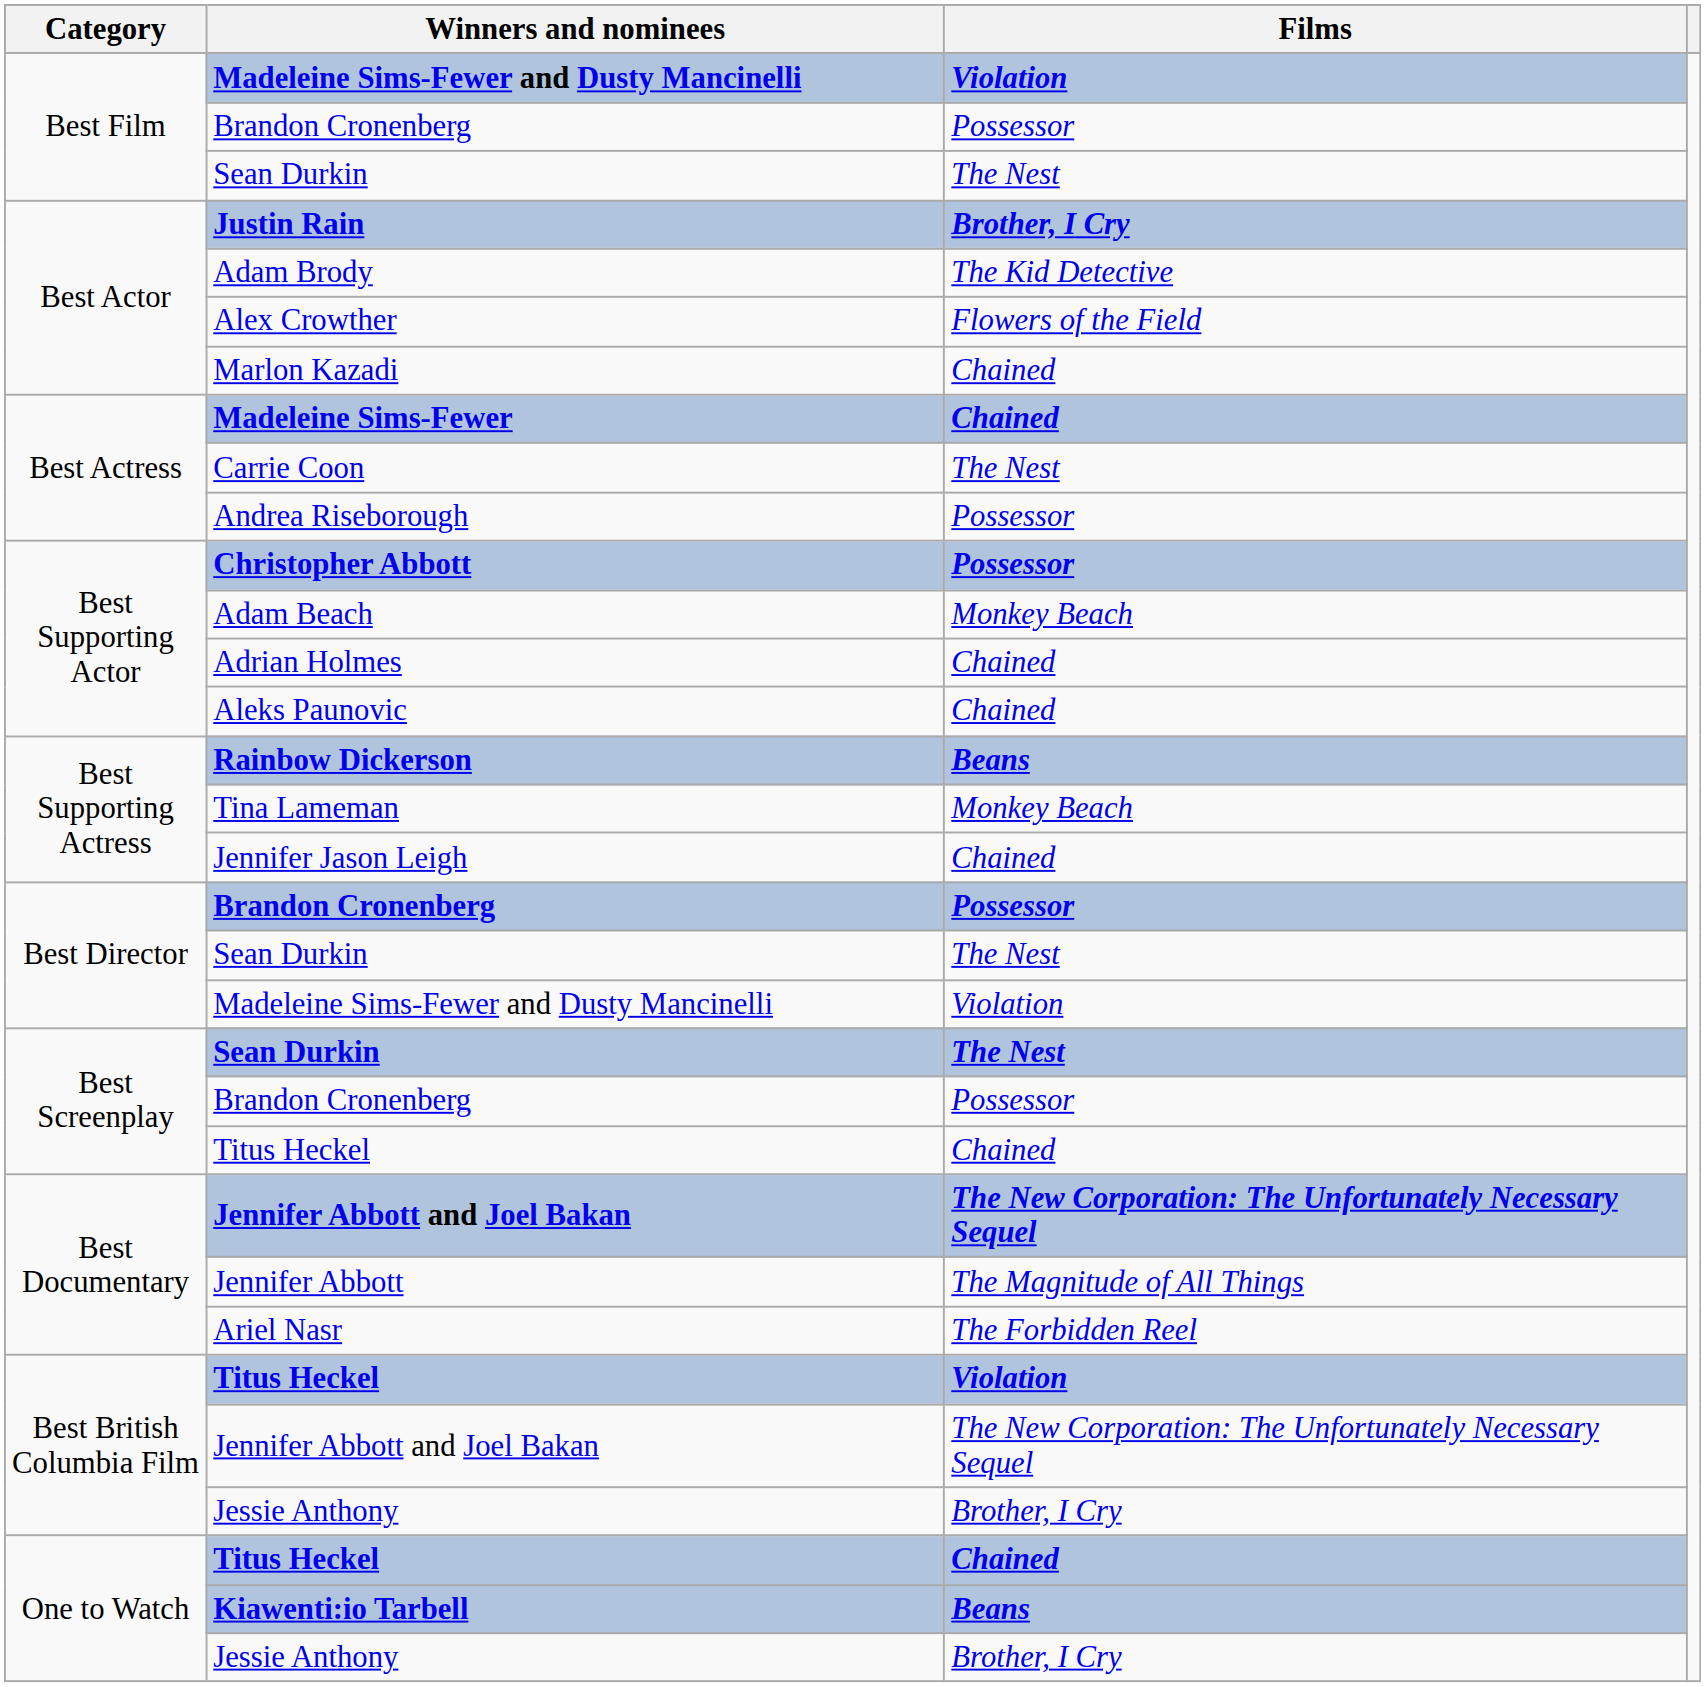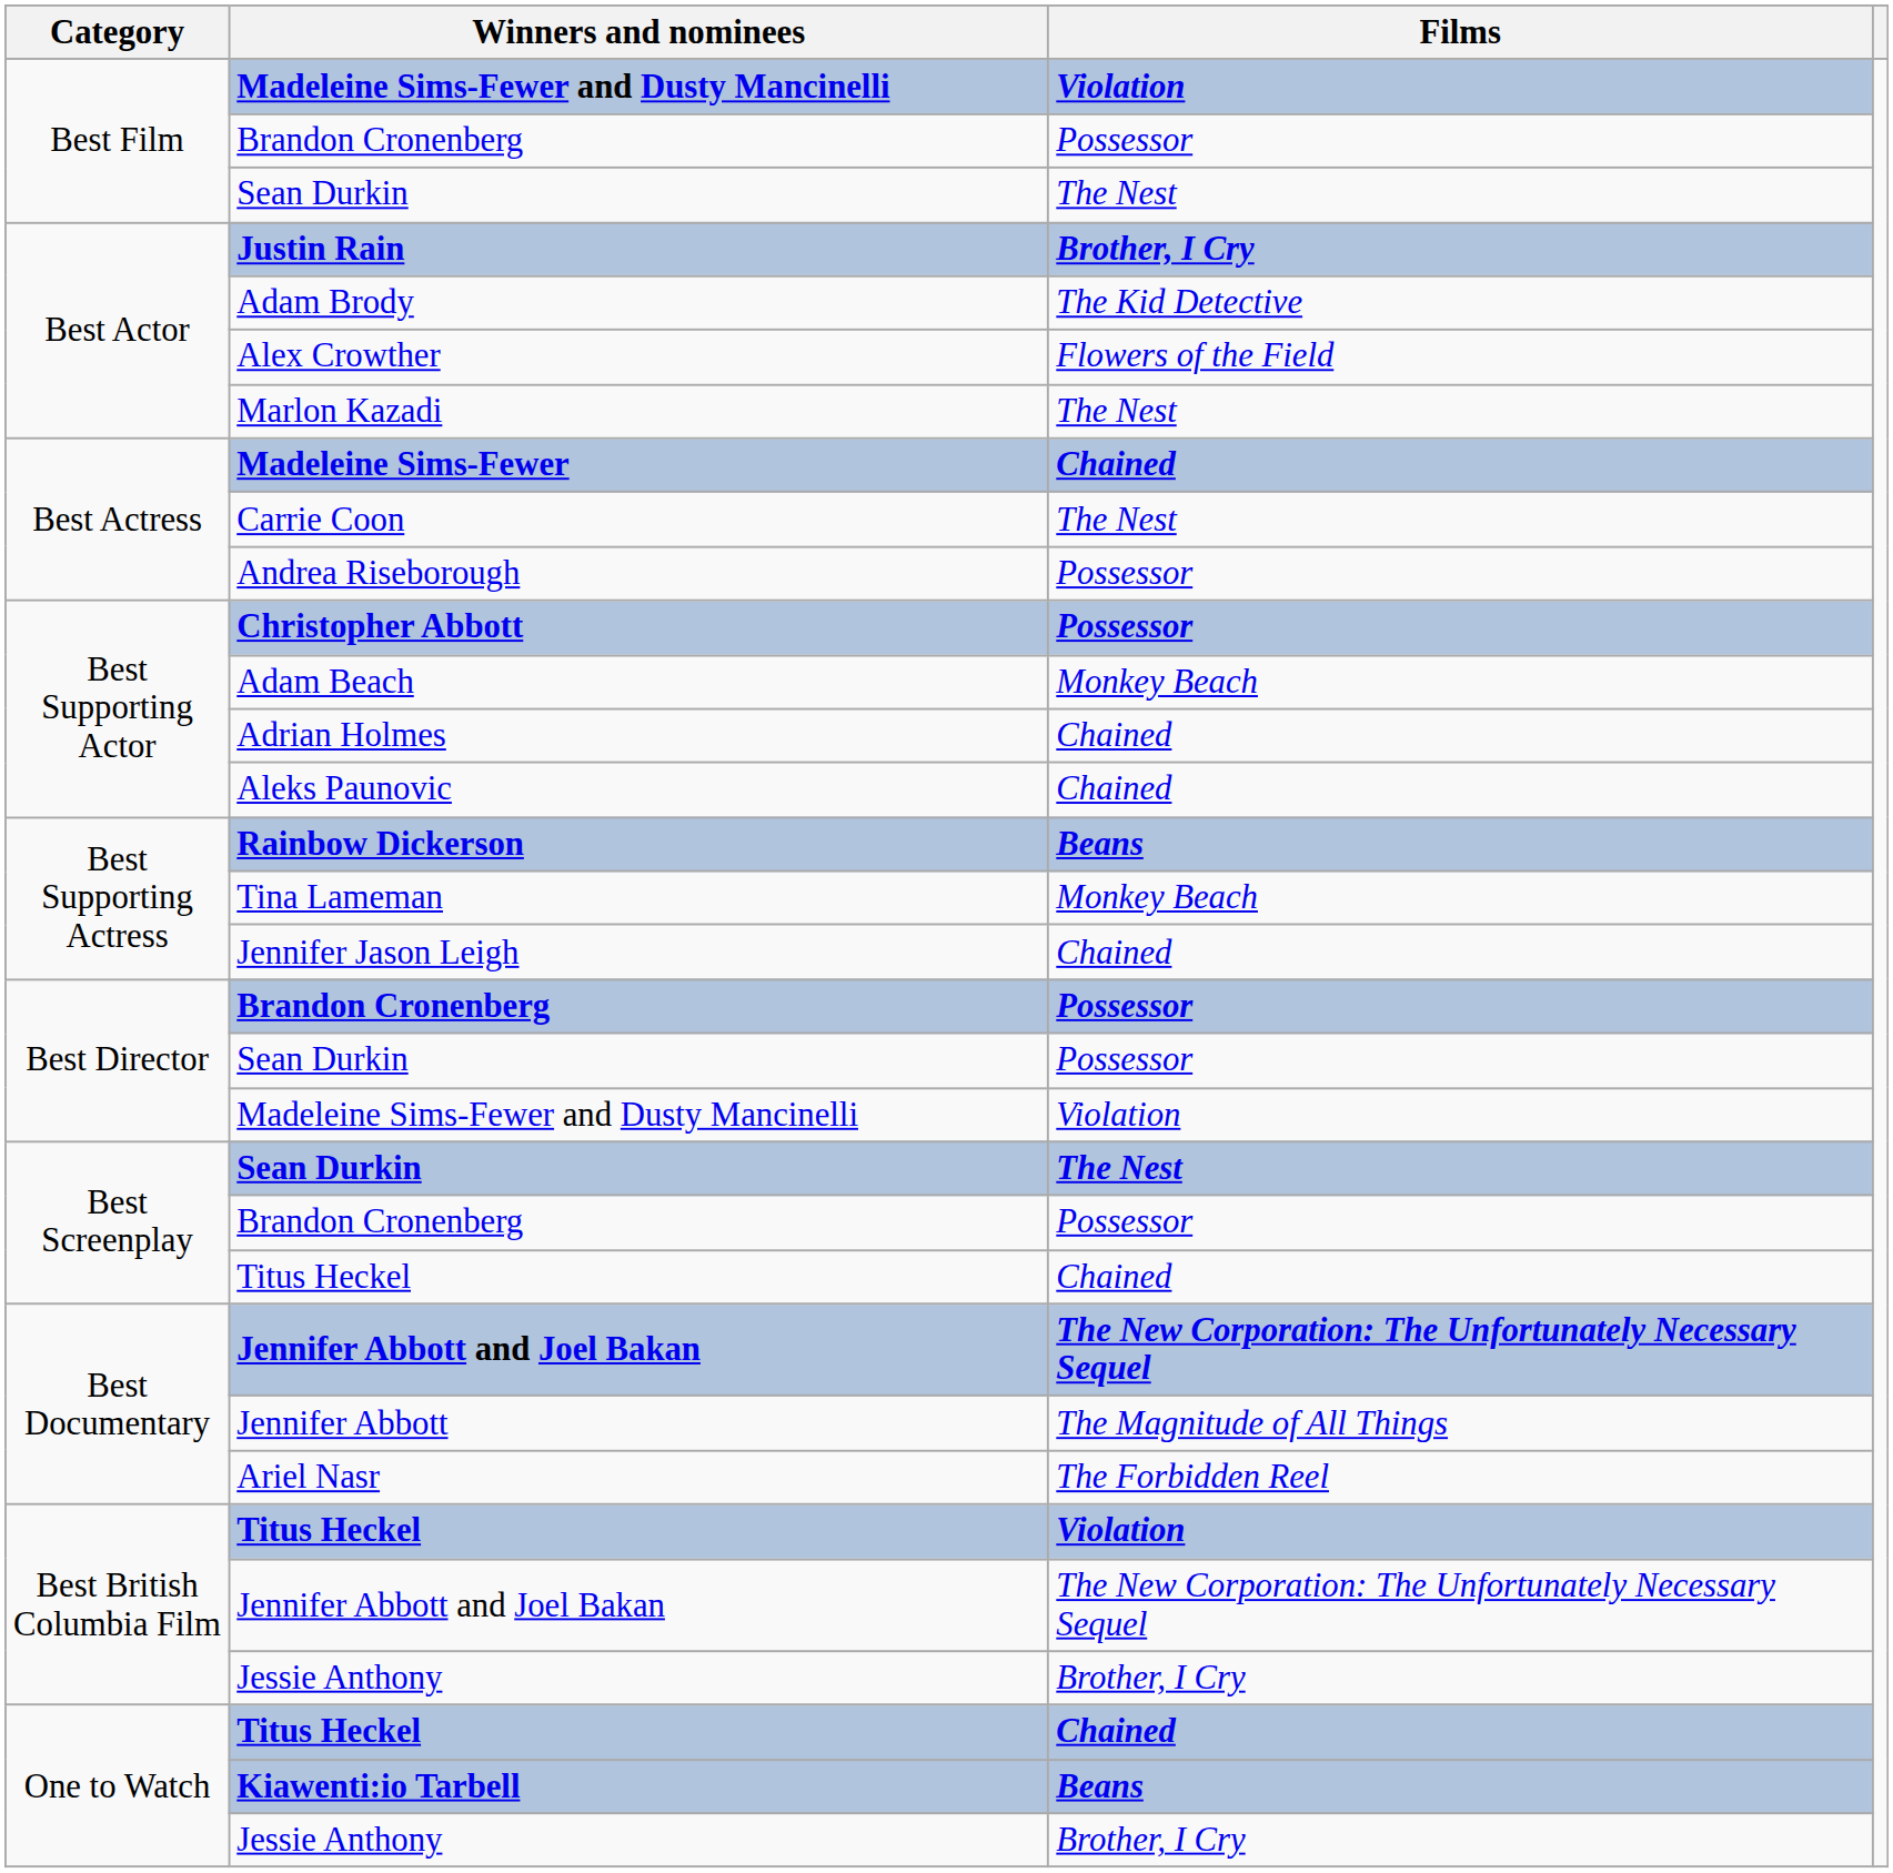Marlon Kazadi | Films: Chained -> The Nest
Best Director / Sean Durkin | Films: The Nest -> Possessor
